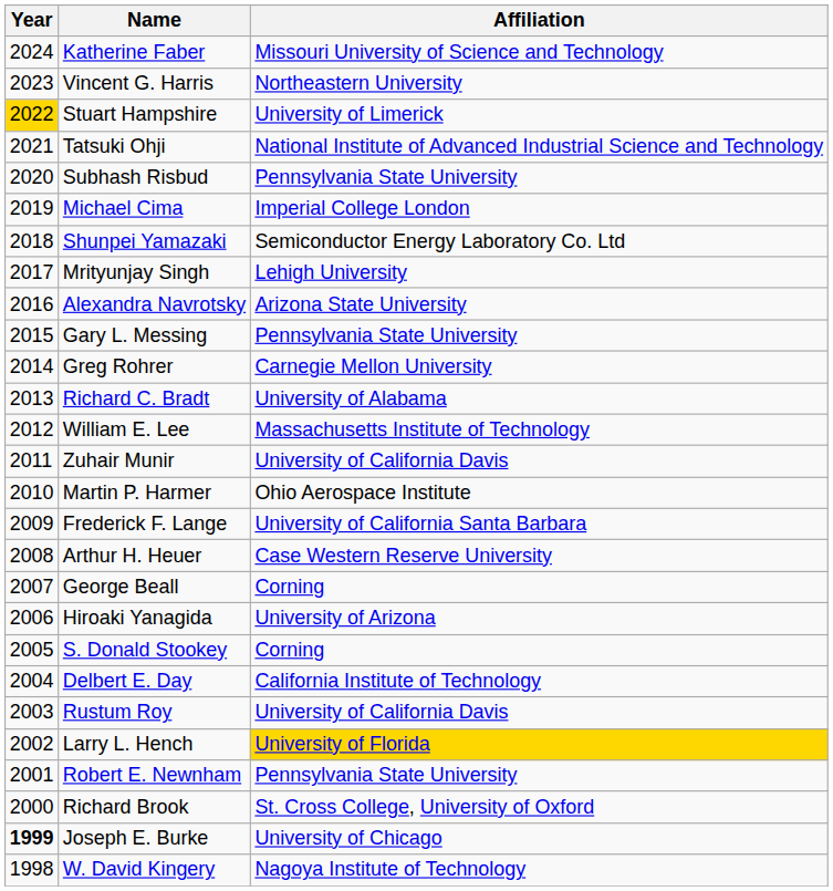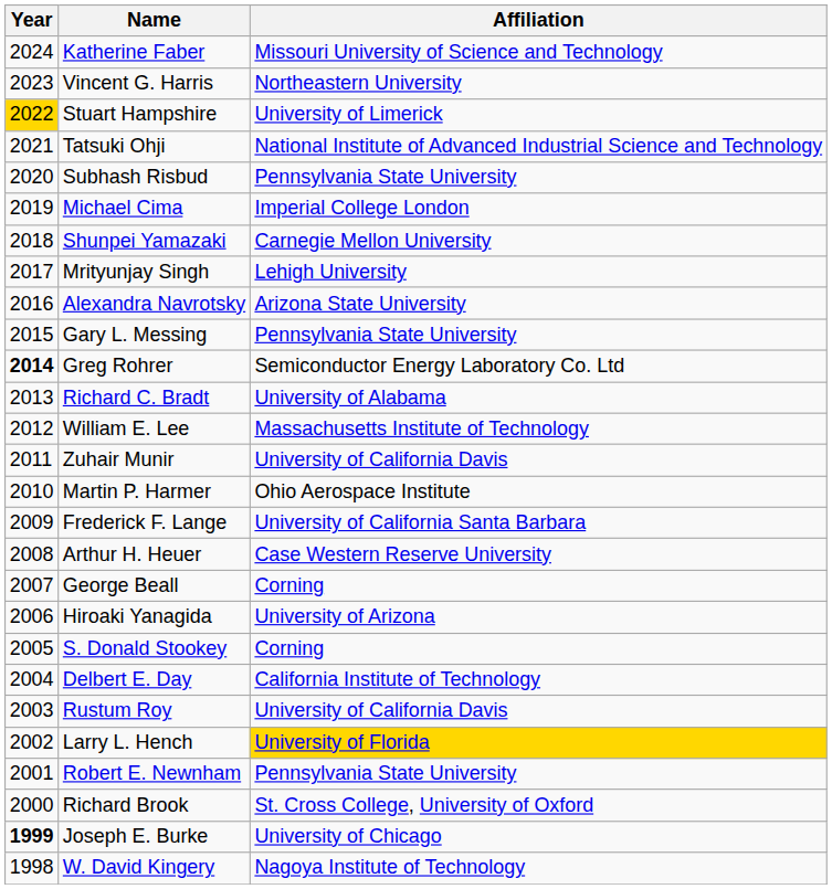Shunpei Yamazaki | Affiliation: Semiconductor Energy Laboratory Co. Ltd -> Carnegie Mellon University
Greg Rohrer | Year: normal -> bold
Greg Rohrer | Affiliation: Carnegie Mellon University -> Semiconductor Energy Laboratory Co. Ltd
